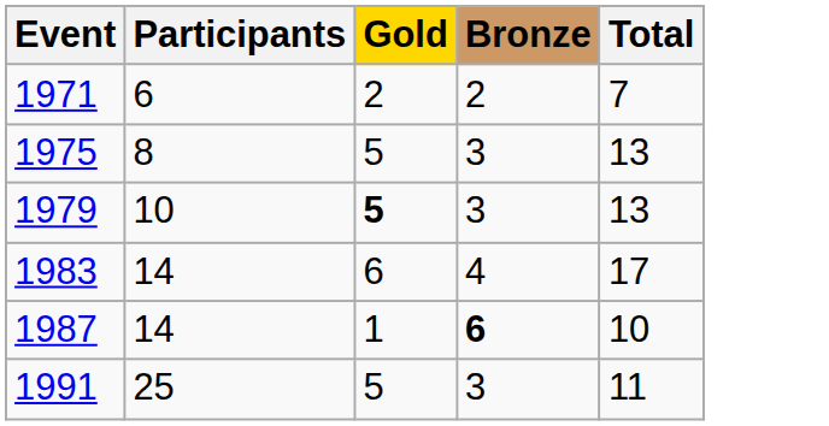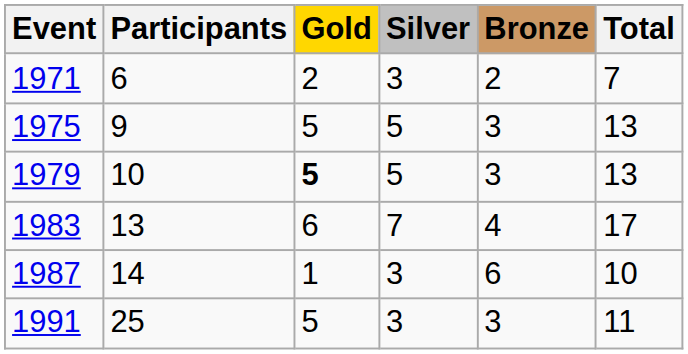+ column: Silver | 3 | 5 | 5 | 7 | 3 | 3
1975 | Participants: 8 -> 9
1983 | Participants: 14 -> 13
1987 | Bronze: bold -> normal
